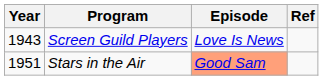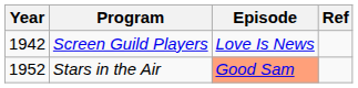Screen Guild Players | Year: 1943 -> 1942
Stars in the Air | Year: 1951 -> 1952
